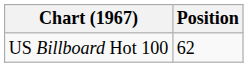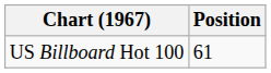US Billboard Hot 100 | Position: 62 -> 61
